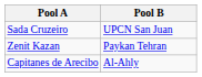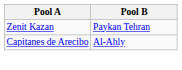- row: Sada Cruzeiro | UPCN San Juan
